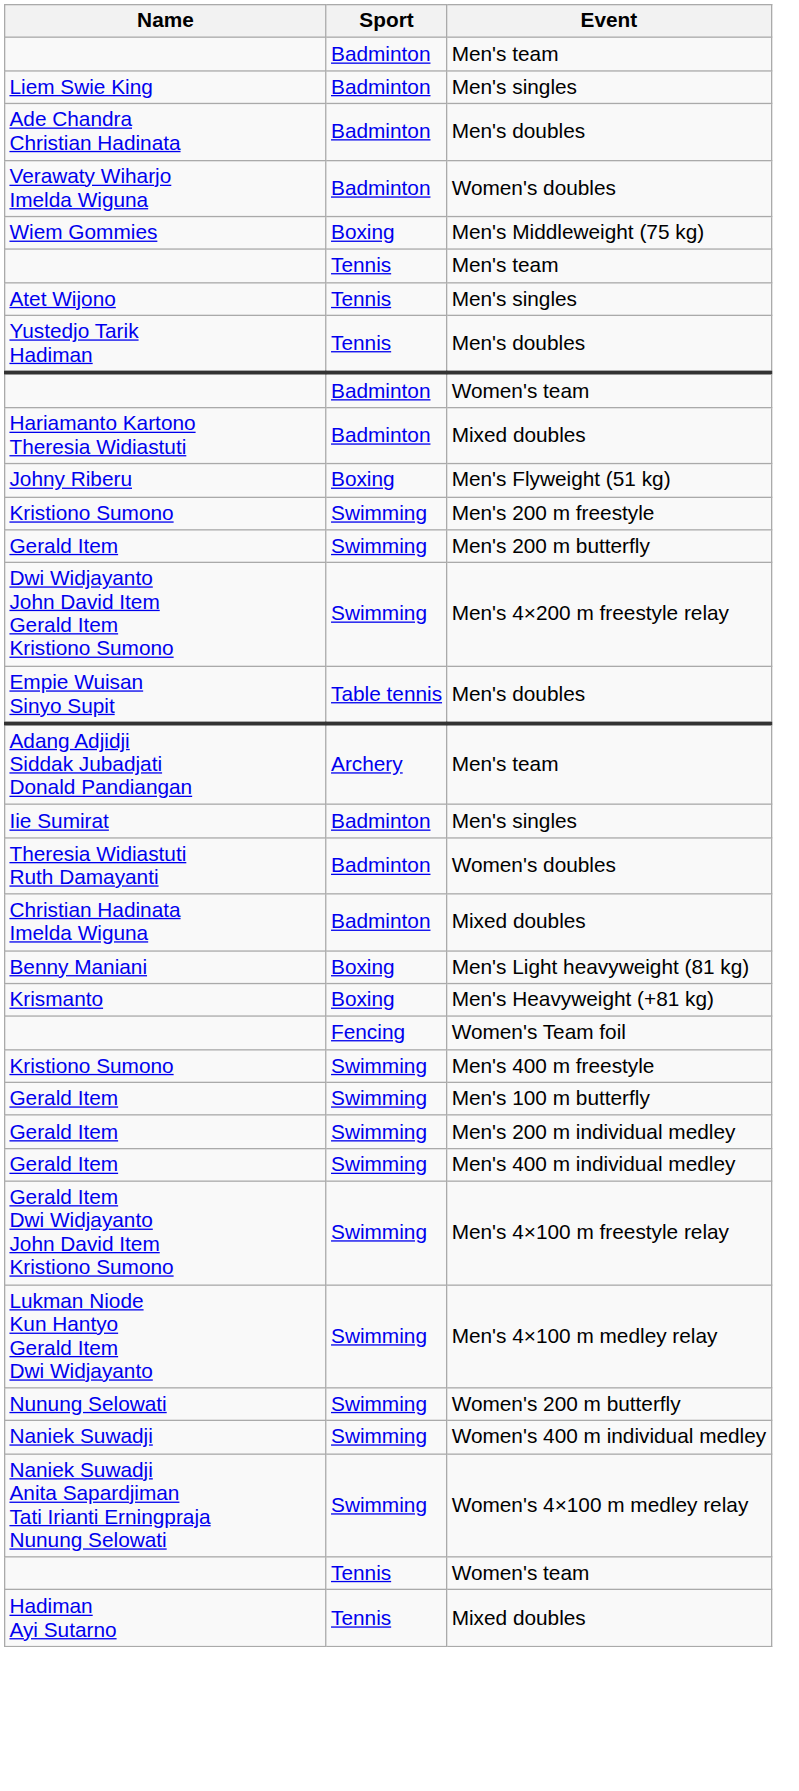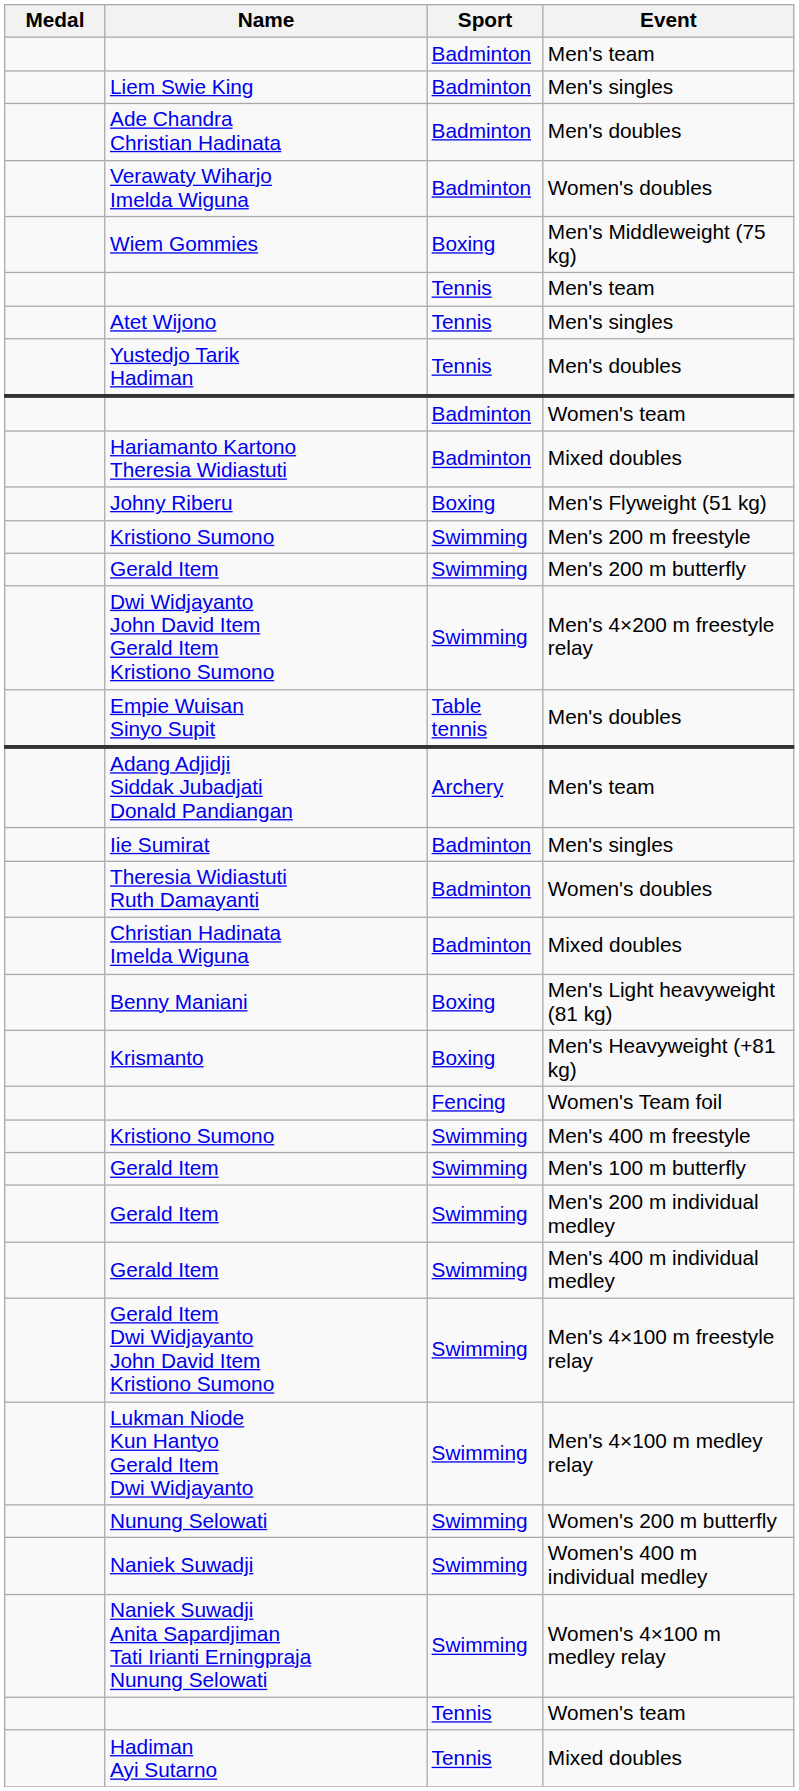+ column: Medal
